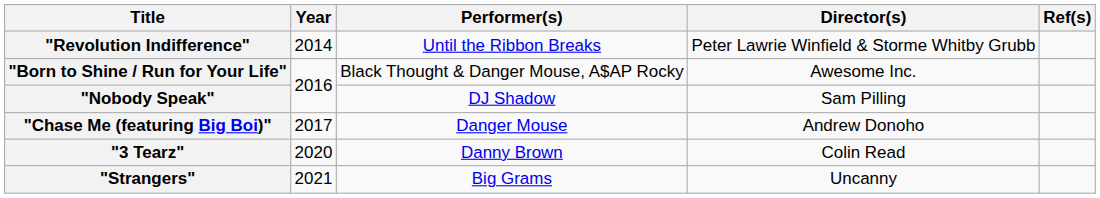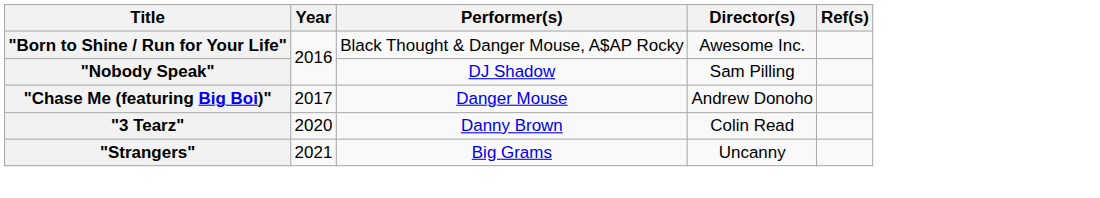- row: "Revolution Indifference" | 2014 | Until the Ribbon Breaks | Peter Lawrie Winfield & Storme Whitby Grubb
